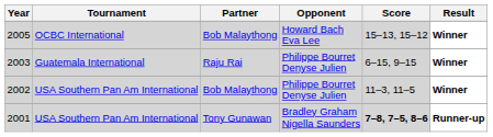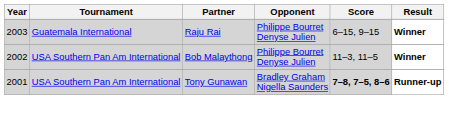- row: 2005 | OCBC International | Bob Malaythong | Howard Bach Eva Lee | 15–13, 15–12 | Winner
